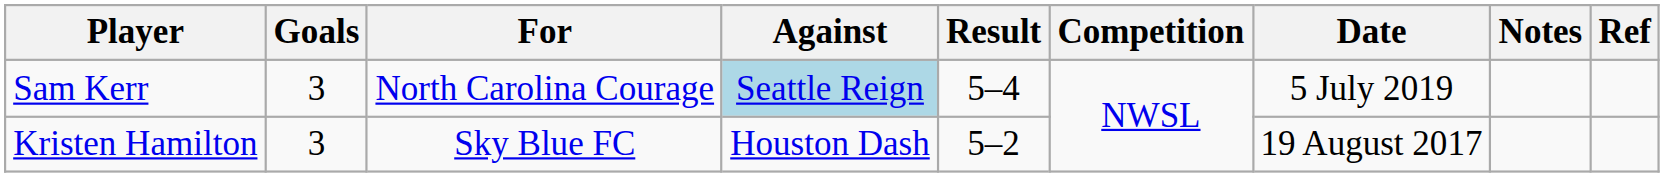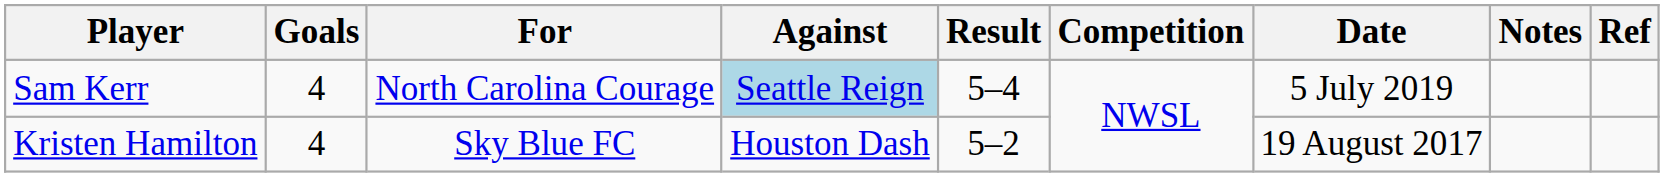Sam Kerr | Goals: 3 -> 4
Kristen Hamilton | Goals: 3 -> 4
